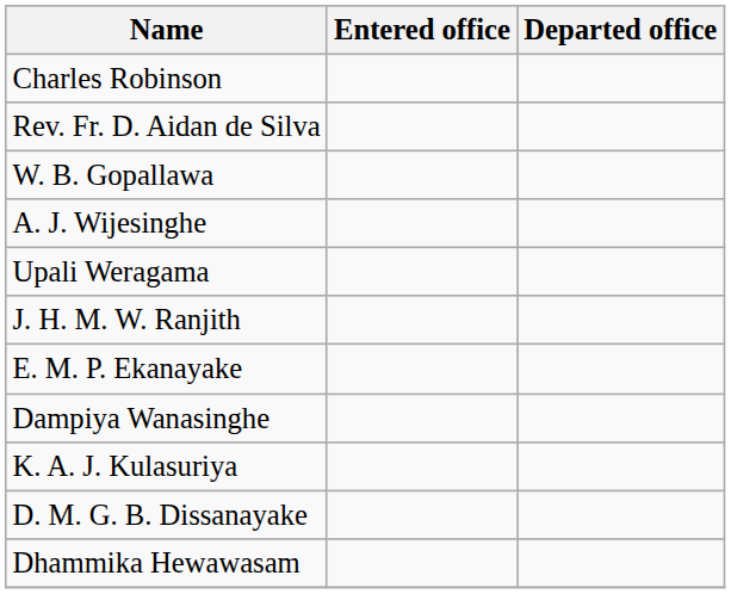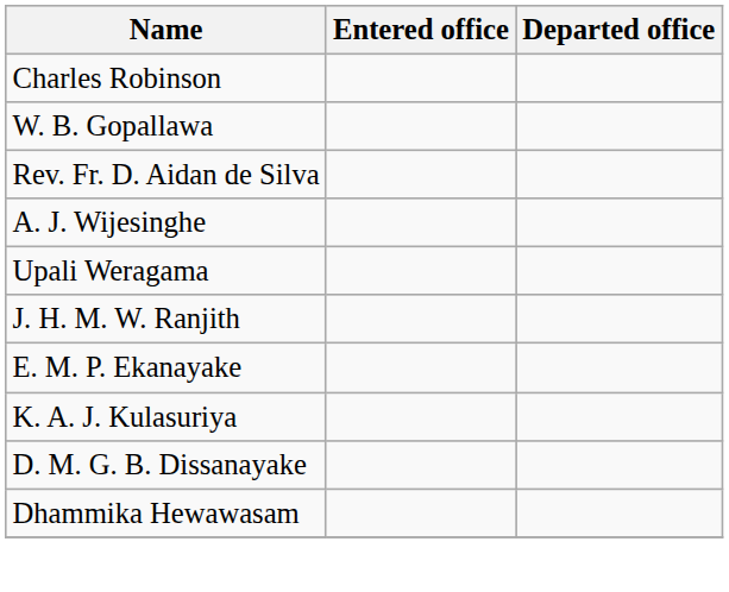rows swapped: Rev. Fr. D. Aidan de Silva <-> W. B. Gopallawa
- row: Dampiya Wanasinghe
